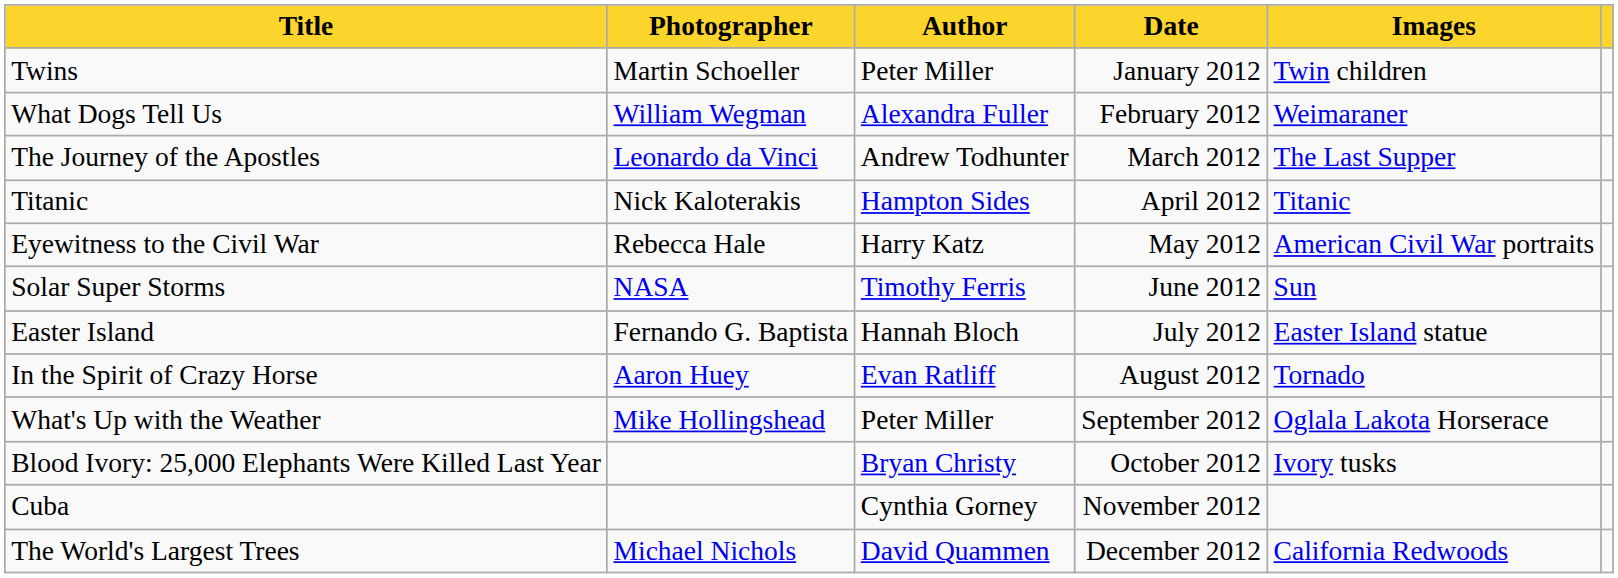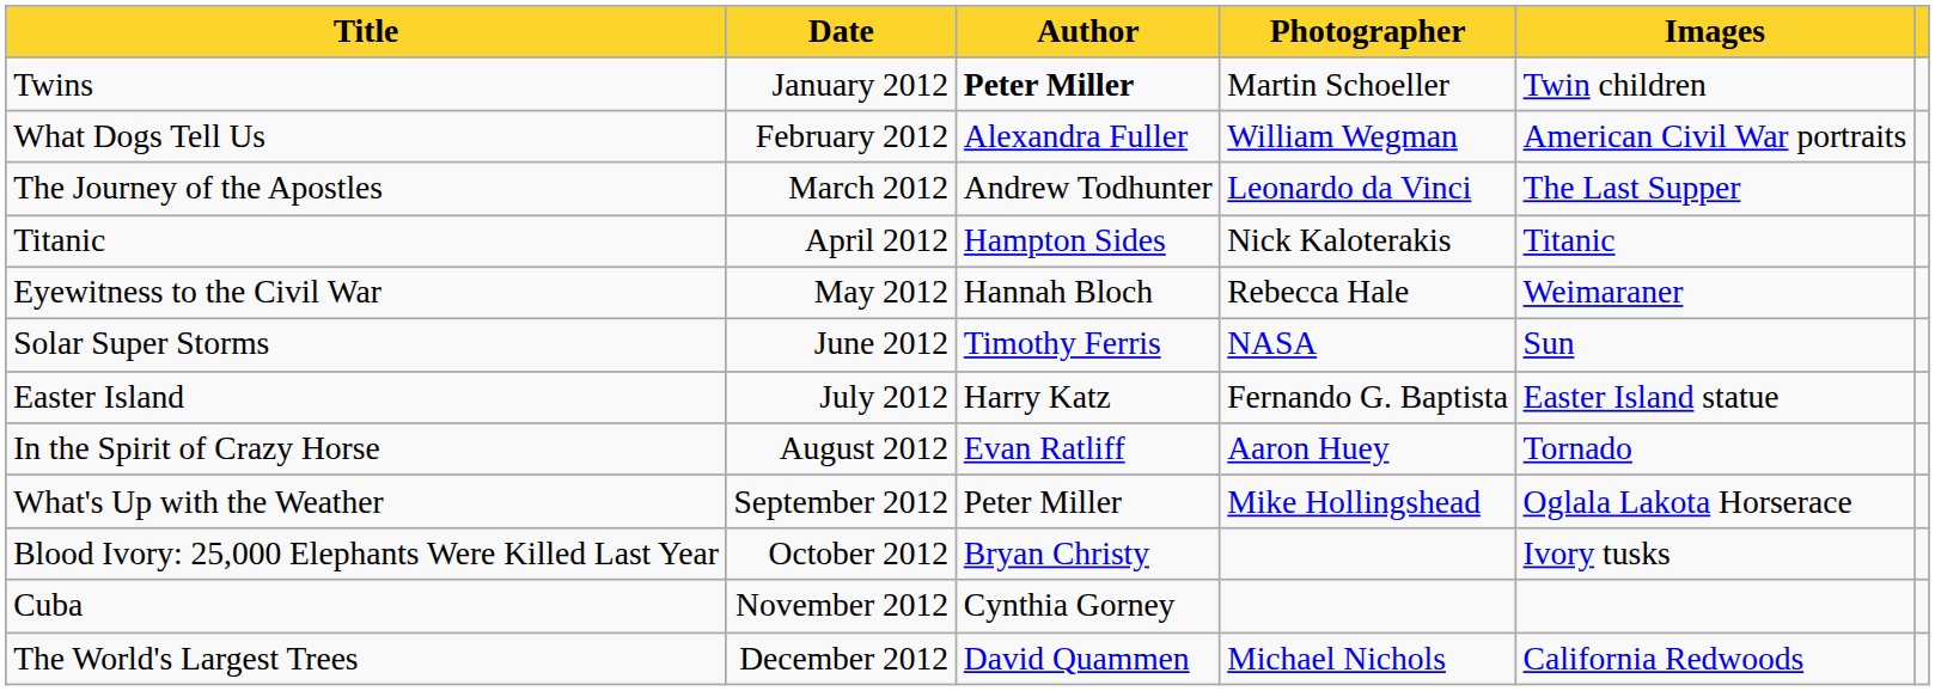columns swapped: Date <-> Photographer
Twins | Author: normal -> bold
What Dogs Tell Us | Images: Weimaraner -> American Civil War portraits
Eyewitness to the Civil War | Author: Harry Katz -> Hannah Bloch
Eyewitness to the Civil War | Images: American Civil War portraits -> Weimaraner
Easter Island | Author: Hannah Bloch -> Harry Katz
